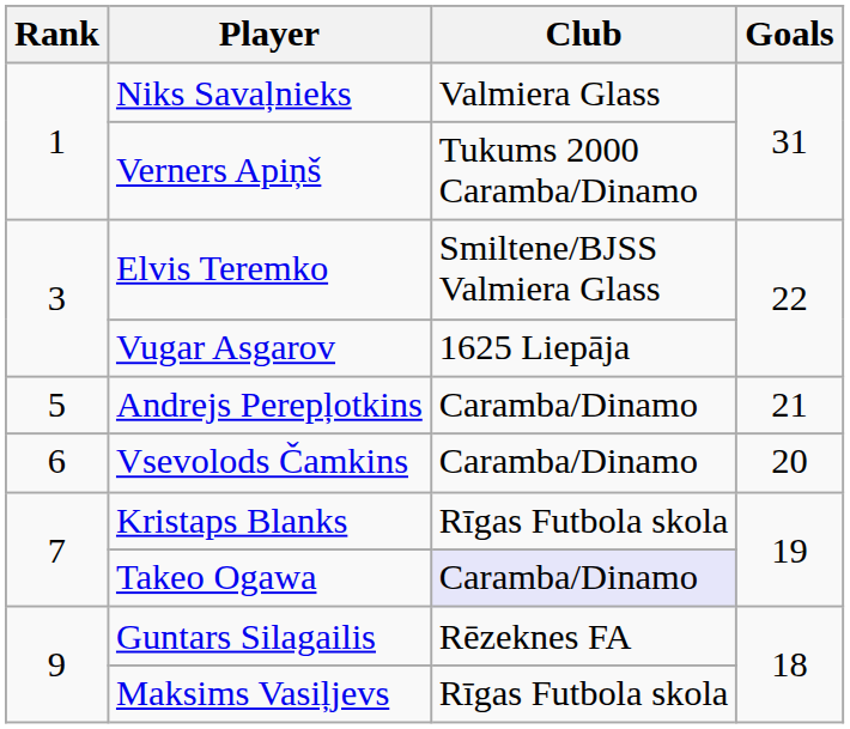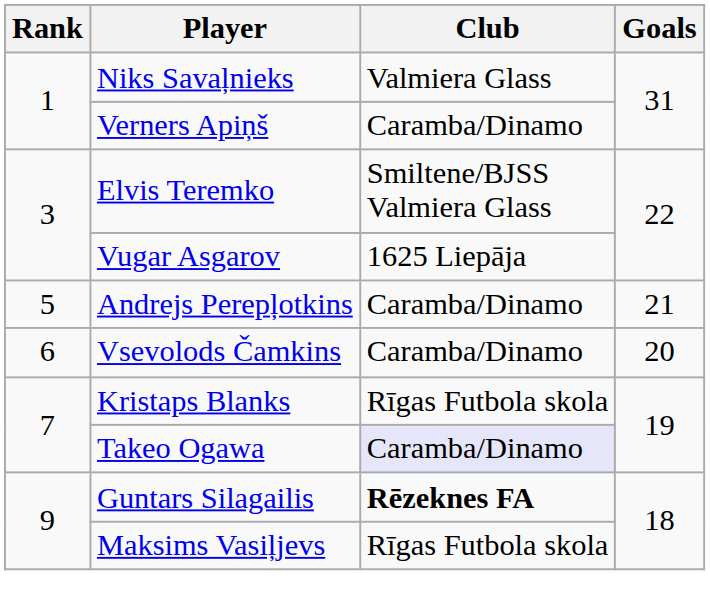Verners Apiņš | Club: Tukums 2000 Caramba/Dinamo -> Caramba/Dinamo
Guntars Silagailis | Club: normal -> bold
